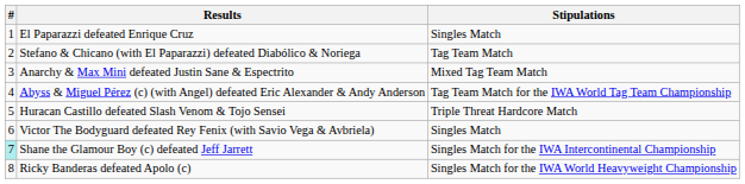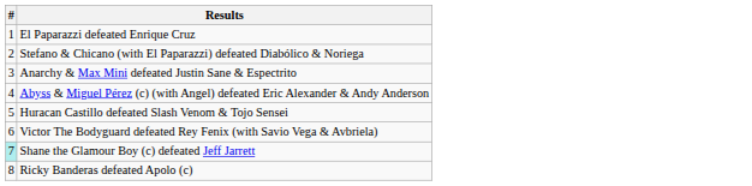- column: Stipulations | Singles Match | Tag Team Match | Mixed Tag Team Match | Tag Team Match for the IWA World Tag Team Championship | Triple Threat Hardcore Match | Singles Match | Singles Match for the IWA Intercontinental Championship | Singles Match for the IWA World Heavyweight Championship
